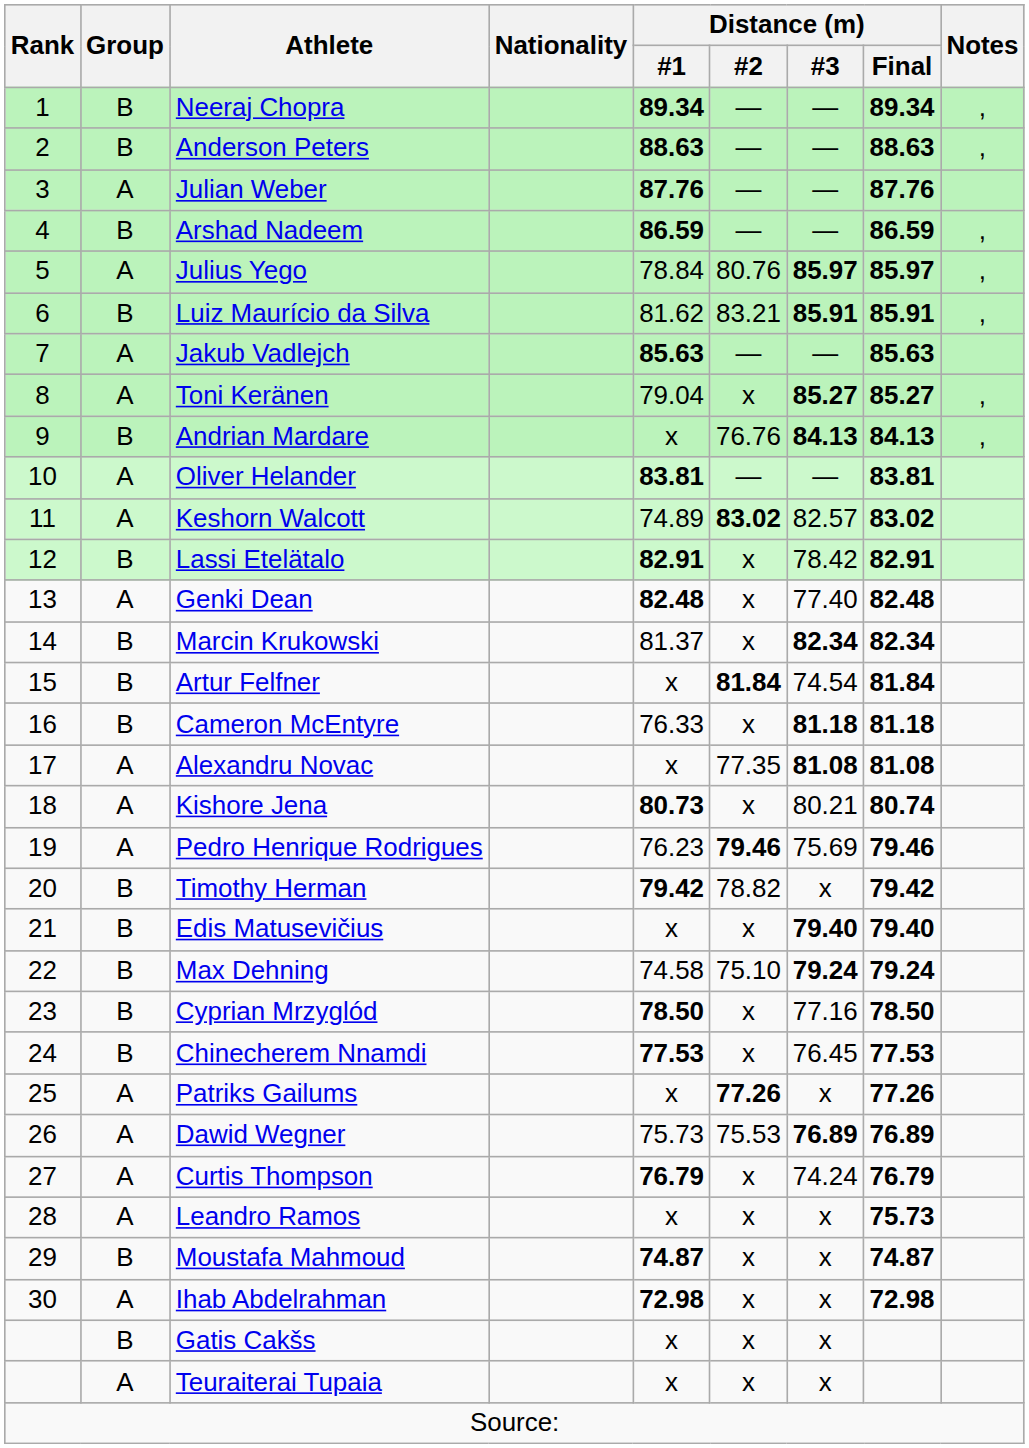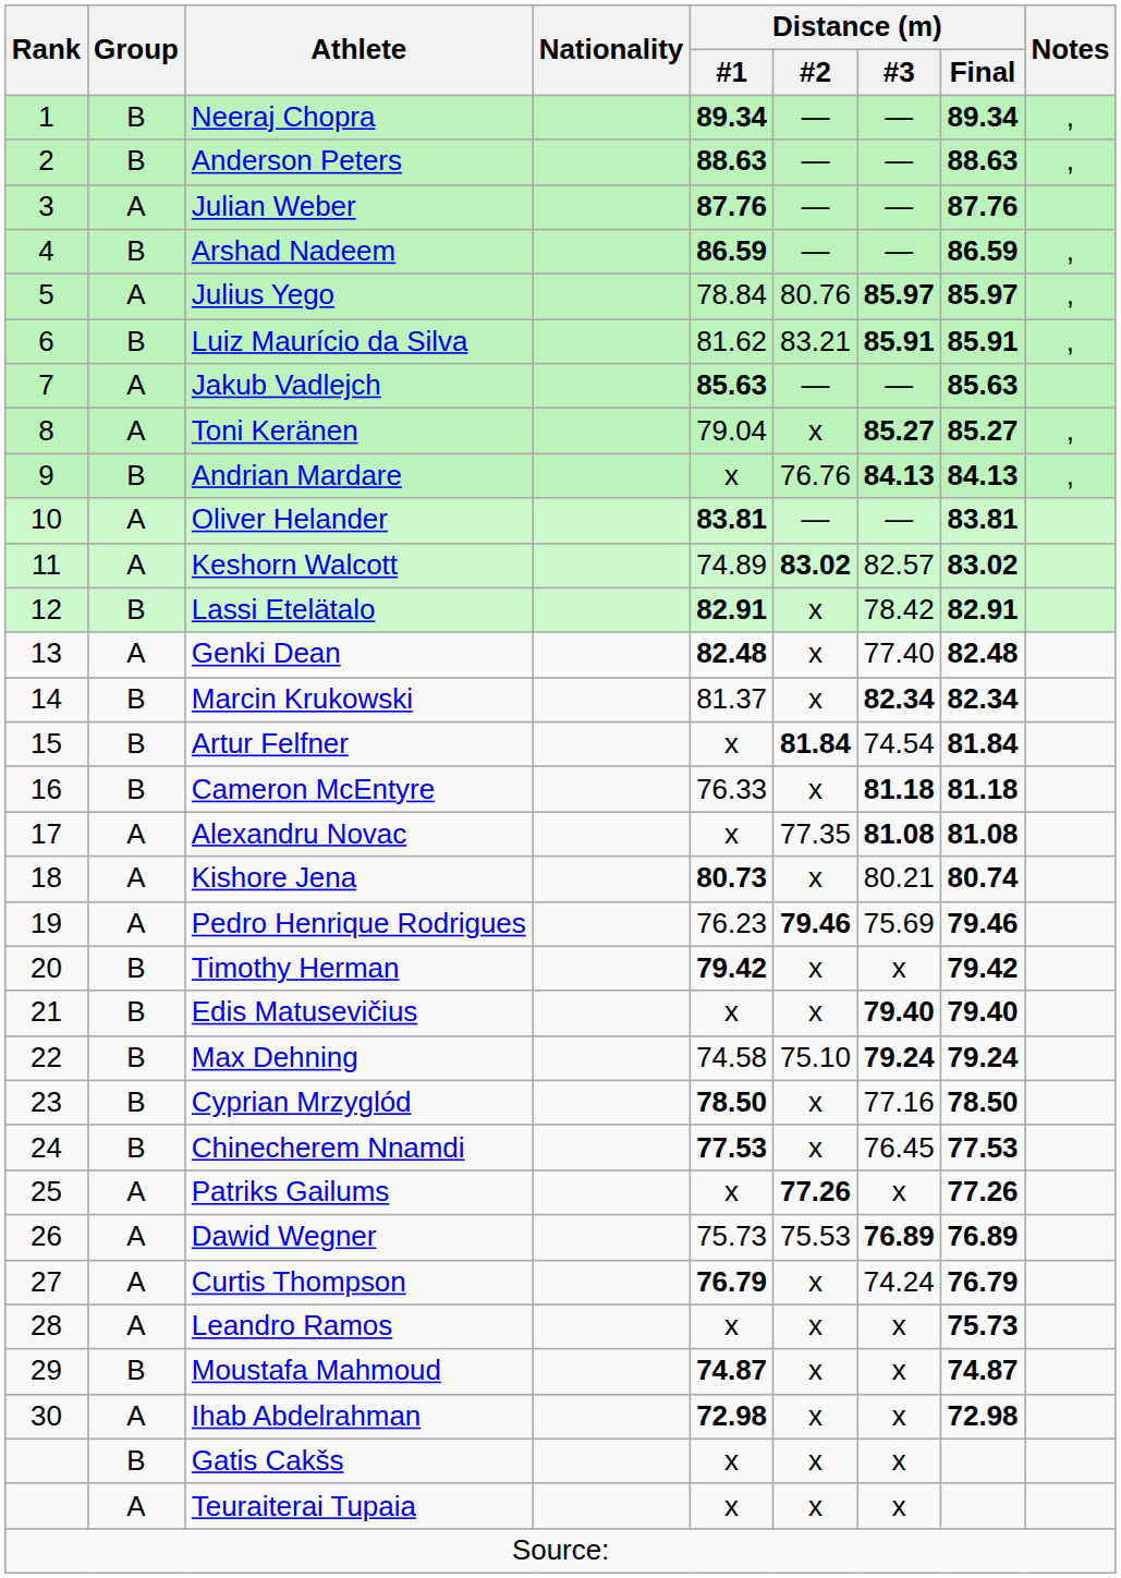Timothy Herman | Distance (m) / #2: 78.82 -> x
